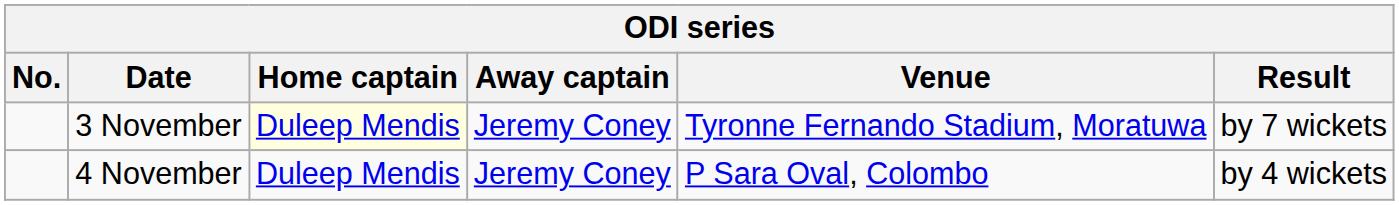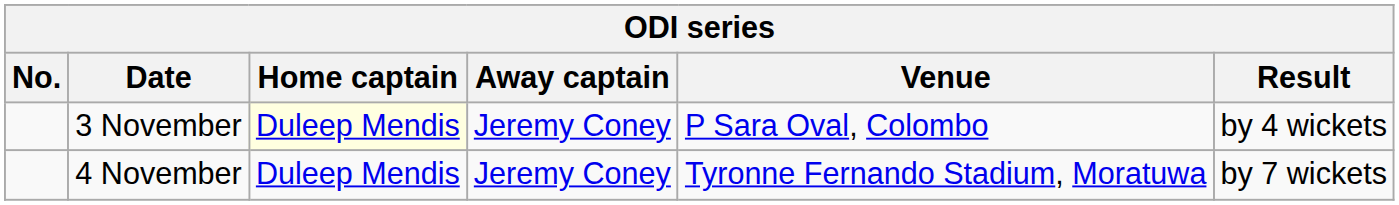3 November | Venue: Tyronne Fernando Stadium, Moratuwa -> P Sara Oval, Colombo
3 November | Result: by 7 wickets -> by 4 wickets
4 November | Venue: P Sara Oval, Colombo -> Tyronne Fernando Stadium, Moratuwa
4 November | Result: by 4 wickets -> by 7 wickets
